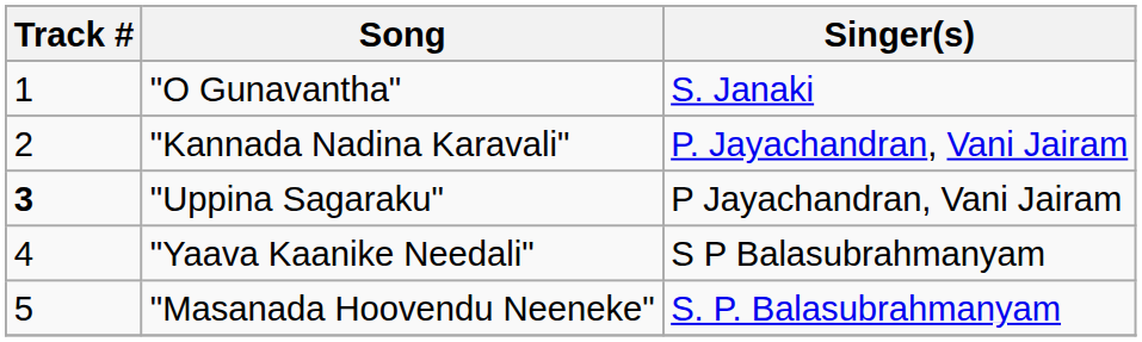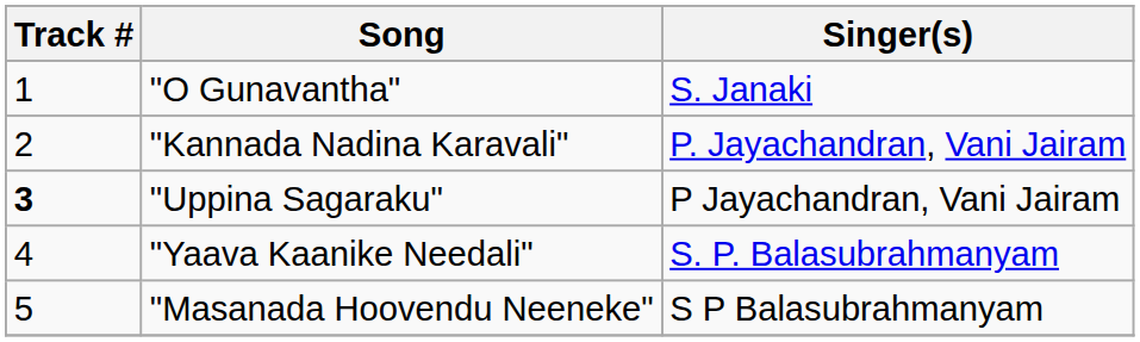"Yaava Kaanike Needali" | Singer(s): S P Balasubrahmanyam -> S. P. Balasubrahmanyam
"Masanada Hoovendu Neeneke" | Singer(s): S. P. Balasubrahmanyam -> S P Balasubrahmanyam
